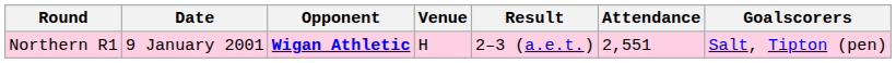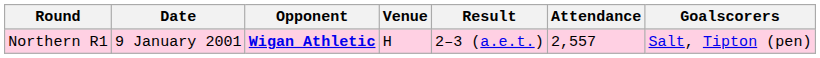Northern R1 | Attendance: 2,551 -> 2,557
